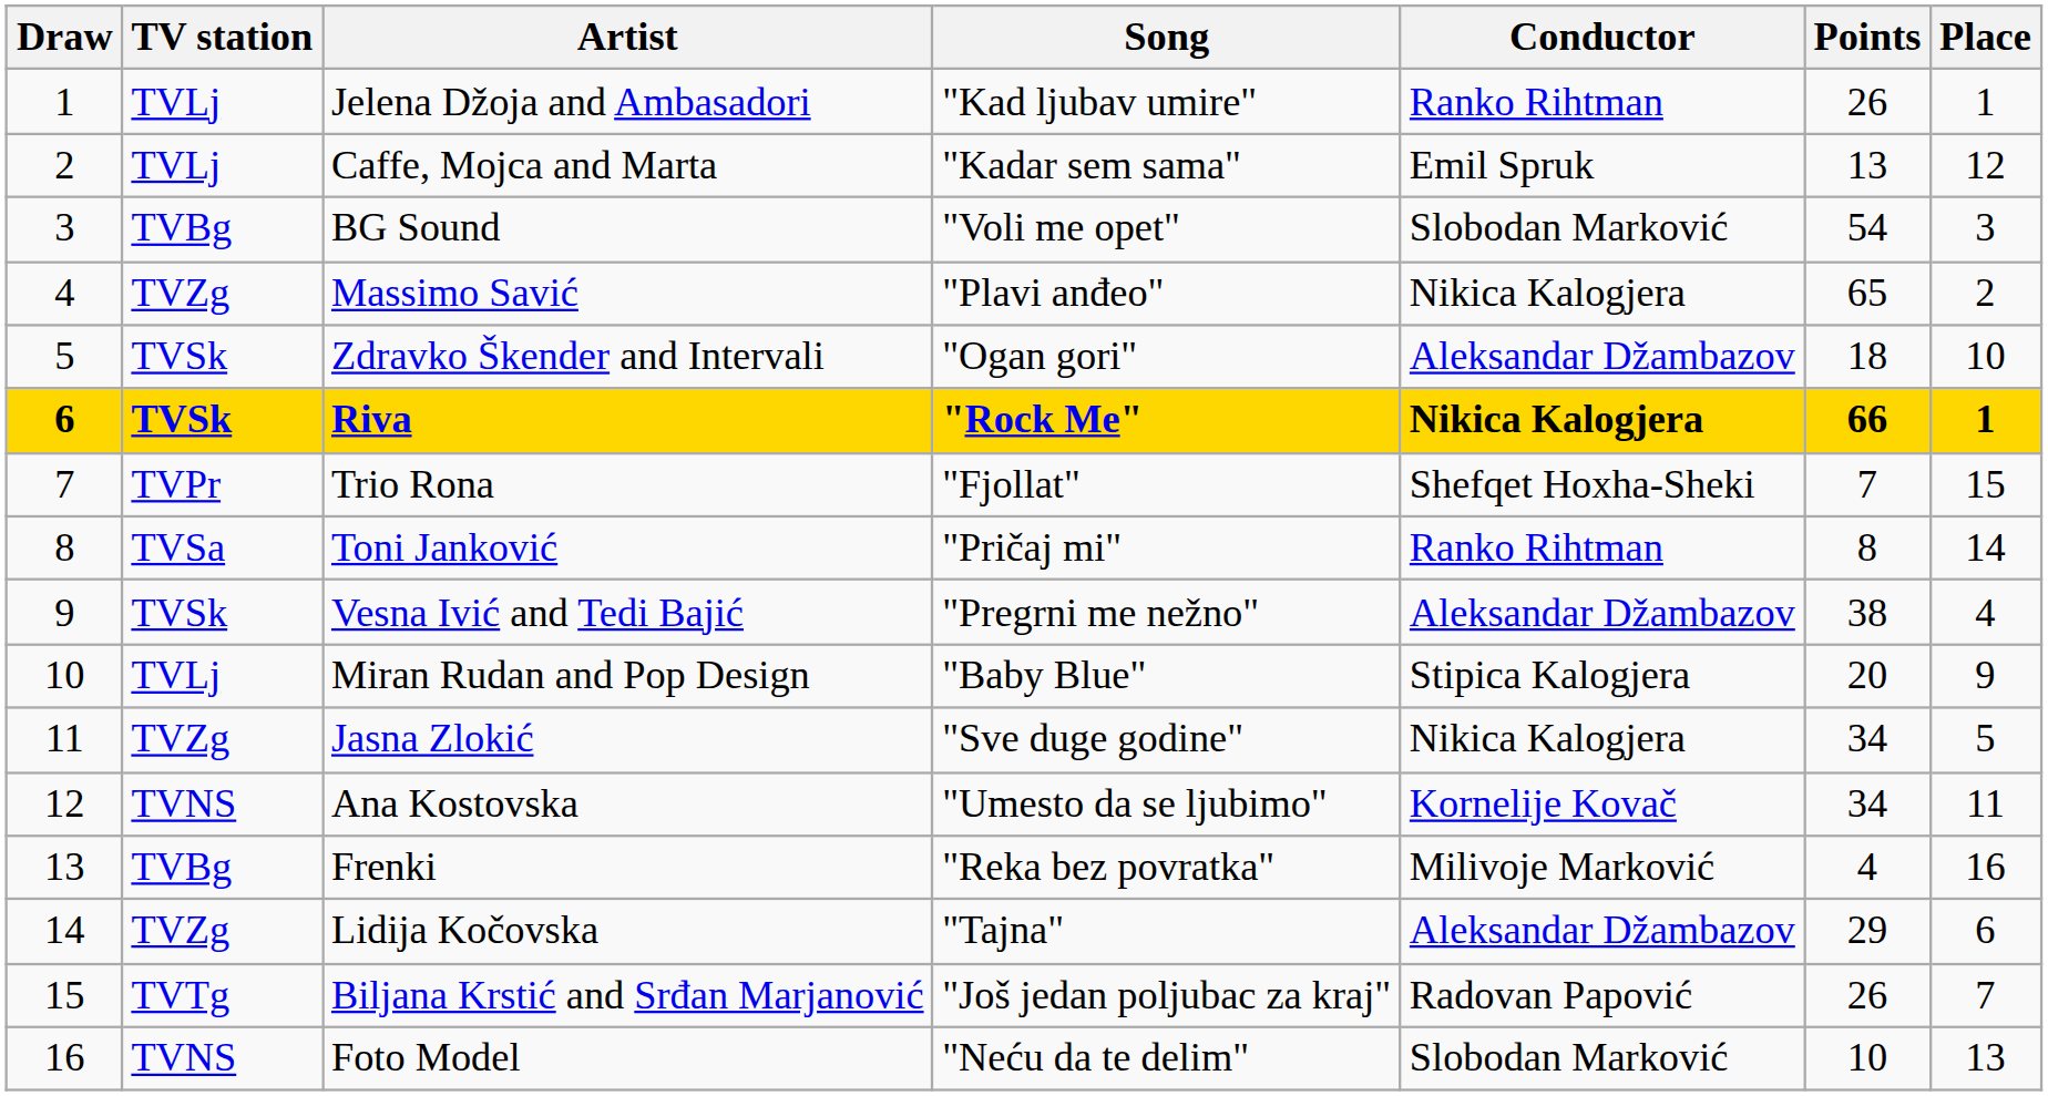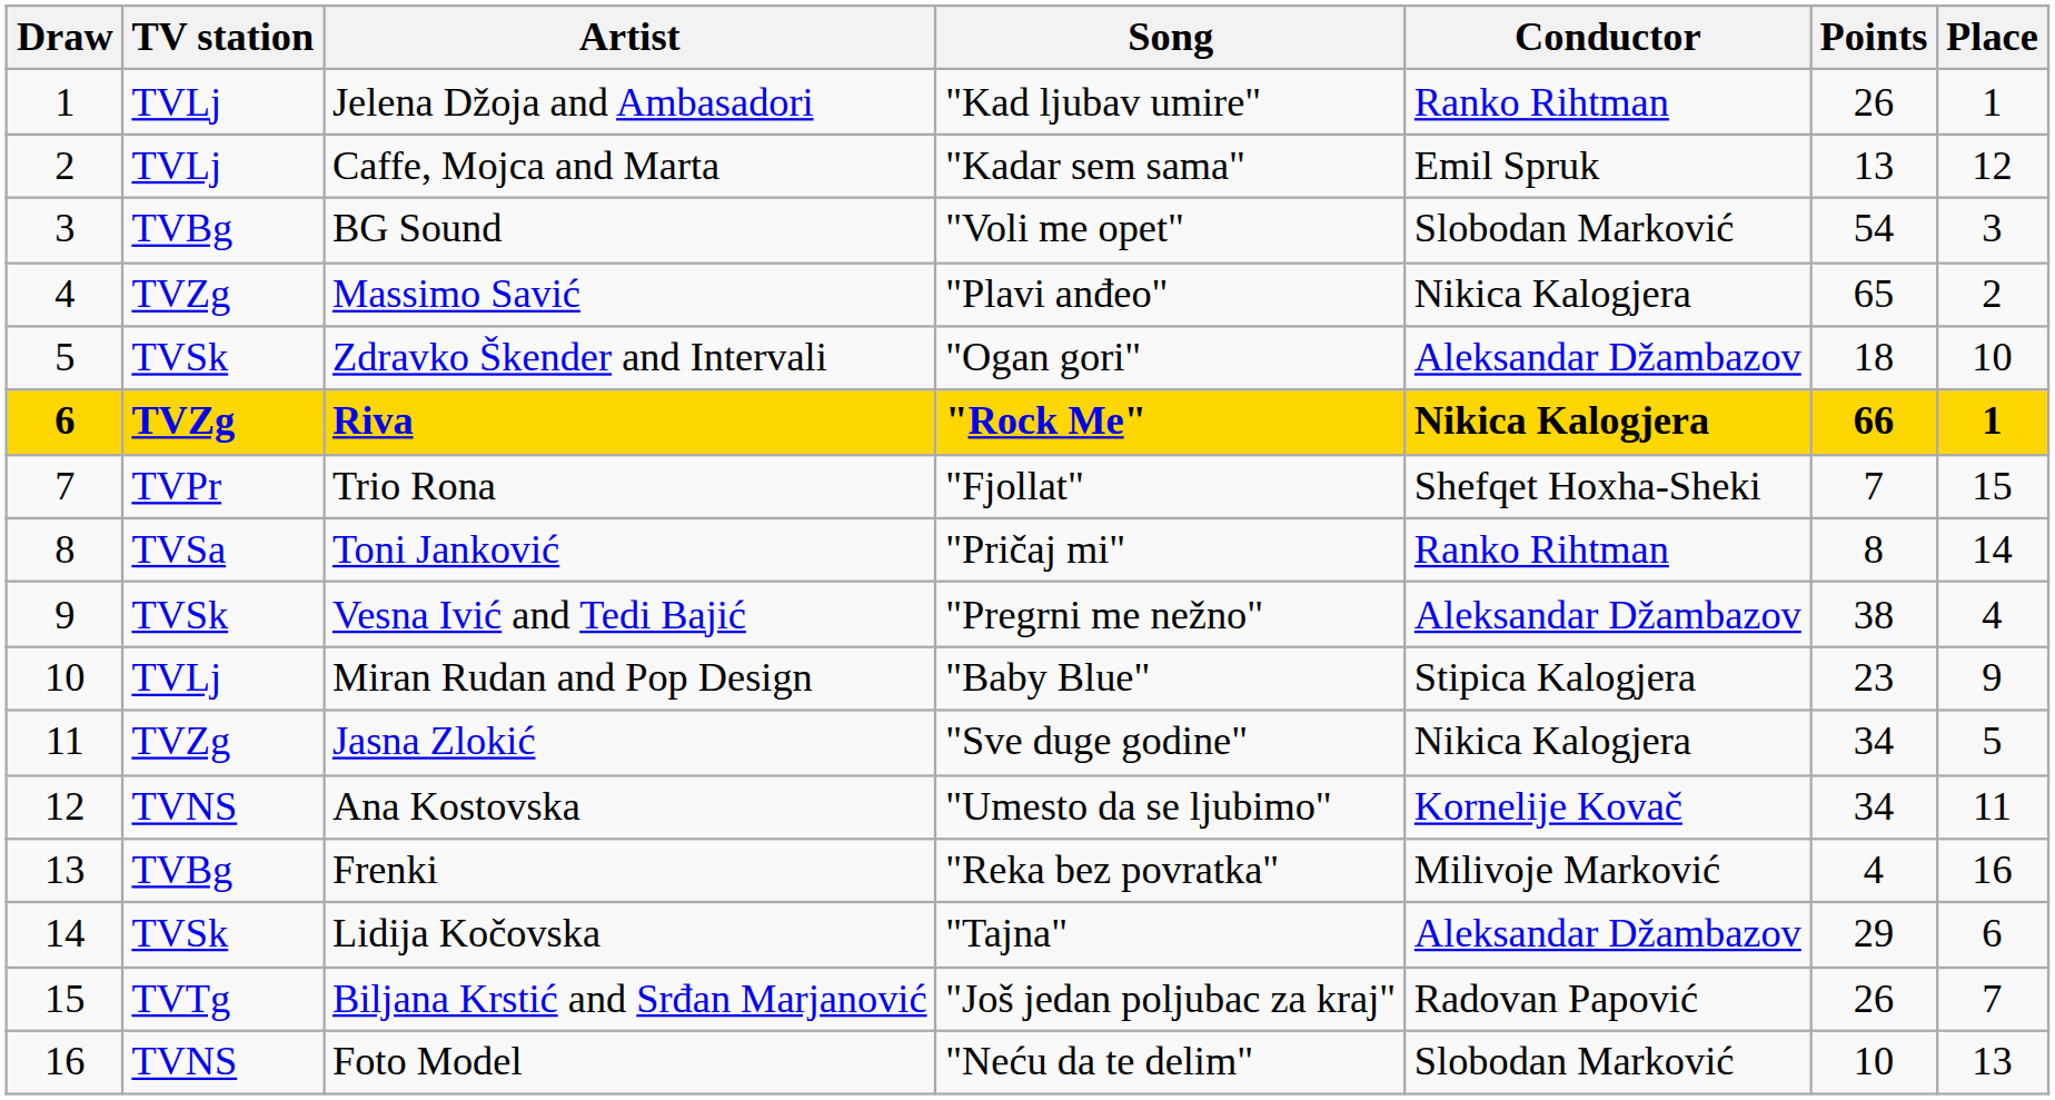Riva | TV station: TVSk -> TVZg
Miran Rudan and Pop Design | Points: 20 -> 23
Lidija Kočovska | TV station: TVZg -> TVSk
